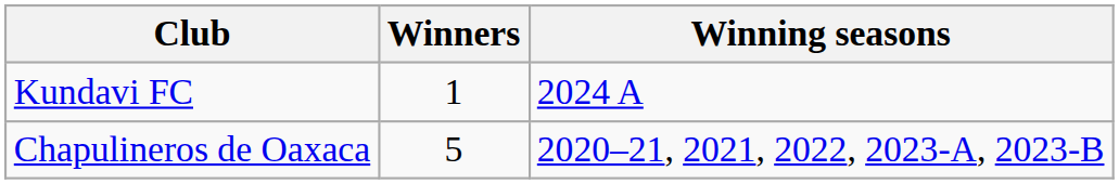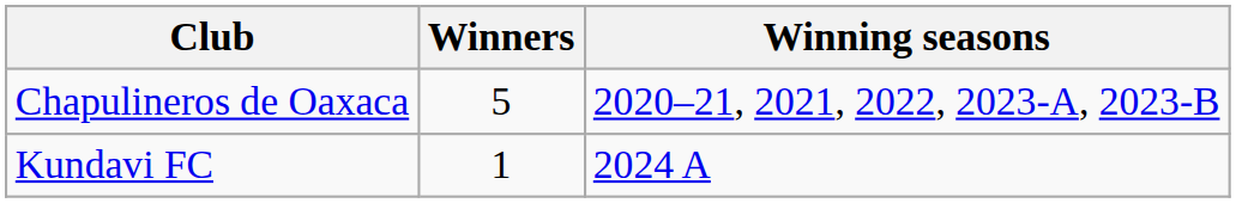rows swapped: Chapulineros de Oaxaca <-> Kundavi FC
